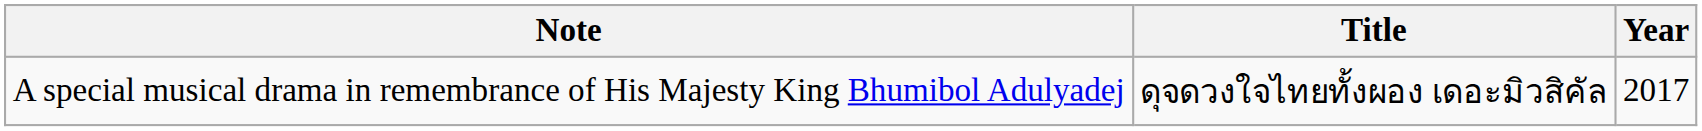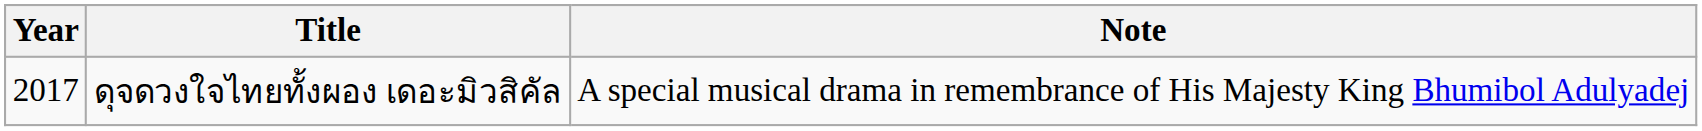columns swapped: Year <-> Note
